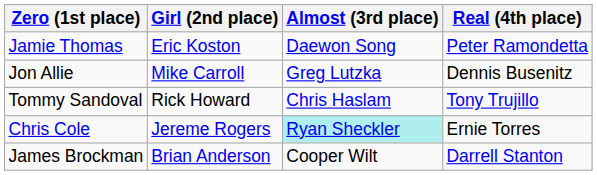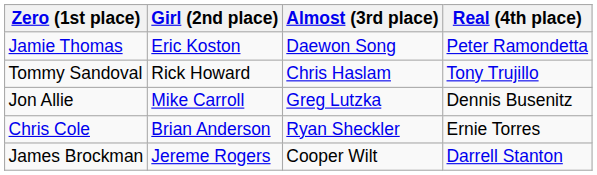rows swapped: Jon Allie <-> Tommy Sandoval
Chris Cole | Girl (2nd place): Jereme Rogers -> Brian Anderson
Chris Cole | Almost (3rd place): paleturquoise background -> no background
James Brockman | Girl (2nd place): Brian Anderson -> Jereme Rogers
